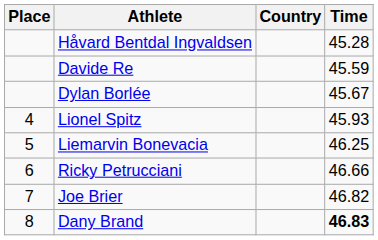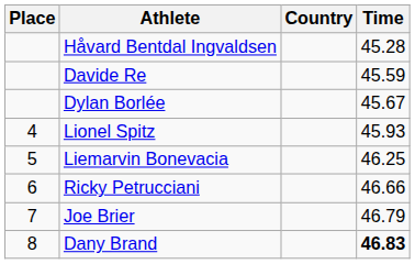Joe Brier | Time: 46.82 -> 46.79
